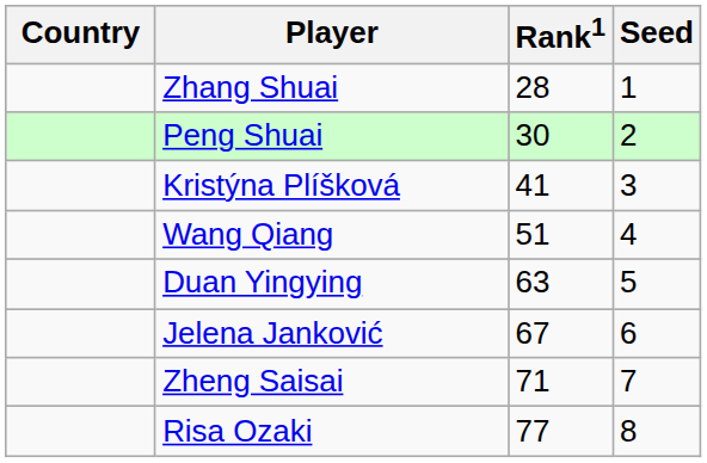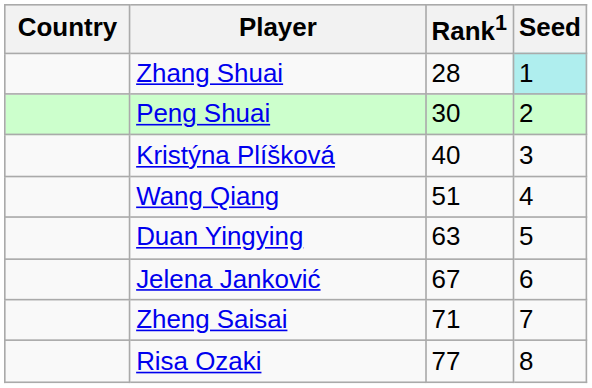Zhang Shuai | Seed: no background -> paleturquoise background
Kristýna Plíšková | Rank1: 41 -> 40
